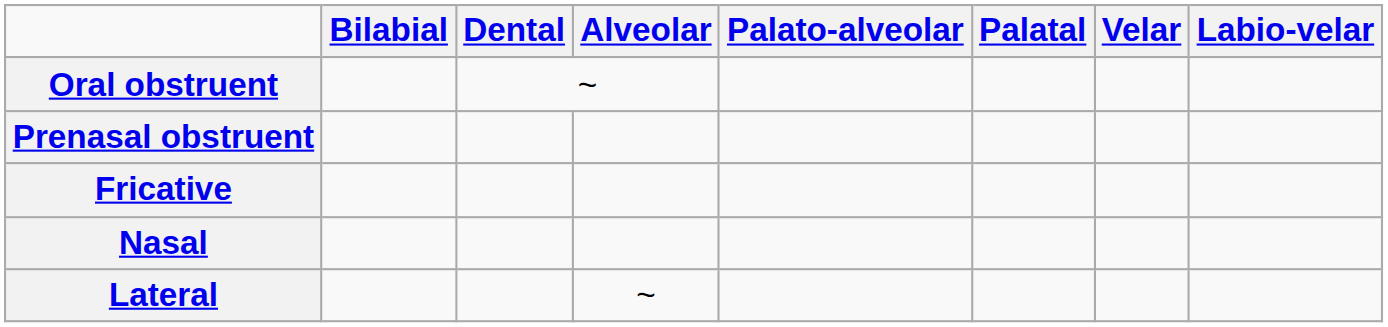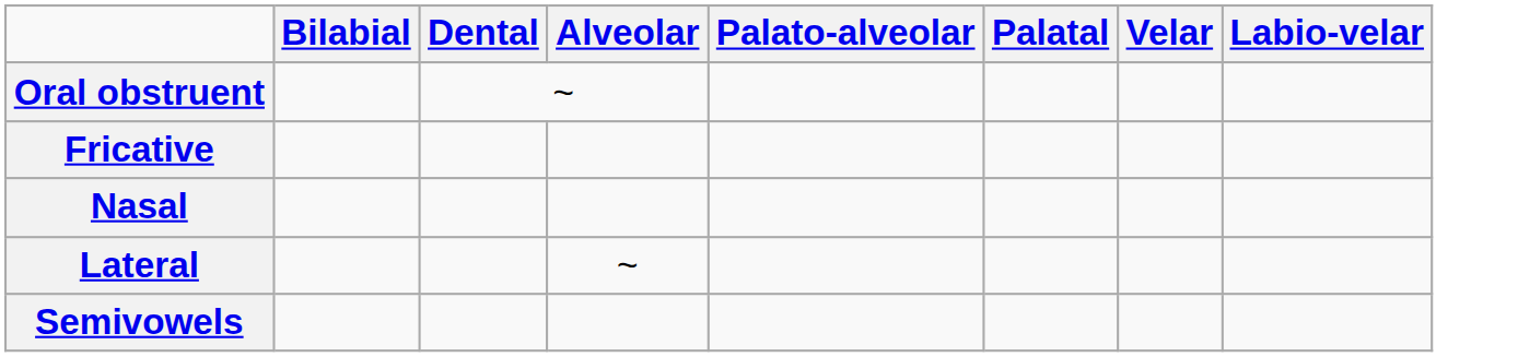- row: Prenasal obstruent
+ row: Semivowels
